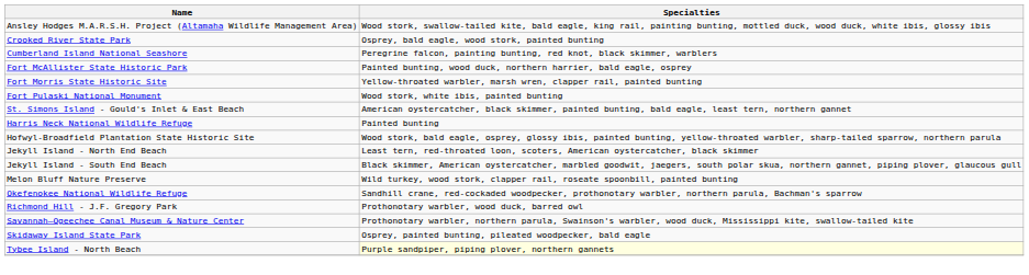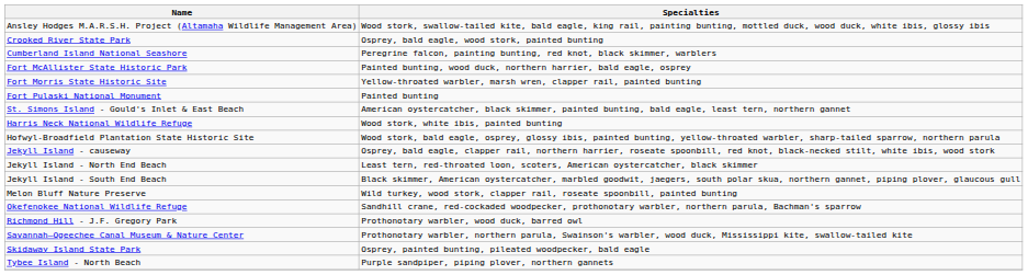Fort Pulaski National Monument | Specialties: Wood stork, white ibis, painted bunting -> Painted bunting
Harris Neck National Wildlife Refuge | Specialties: Painted bunting -> Wood stork, white ibis, painted bunting
+ row: Jekyll Island - causeway | Osprey, bald eagle, clapper rail, northern harrier, roseate spoonbill, red knot, black-necked stilt, white ibis, wood stork
Tybee Island - North Beach | Specialties: lightyellow background -> no background
